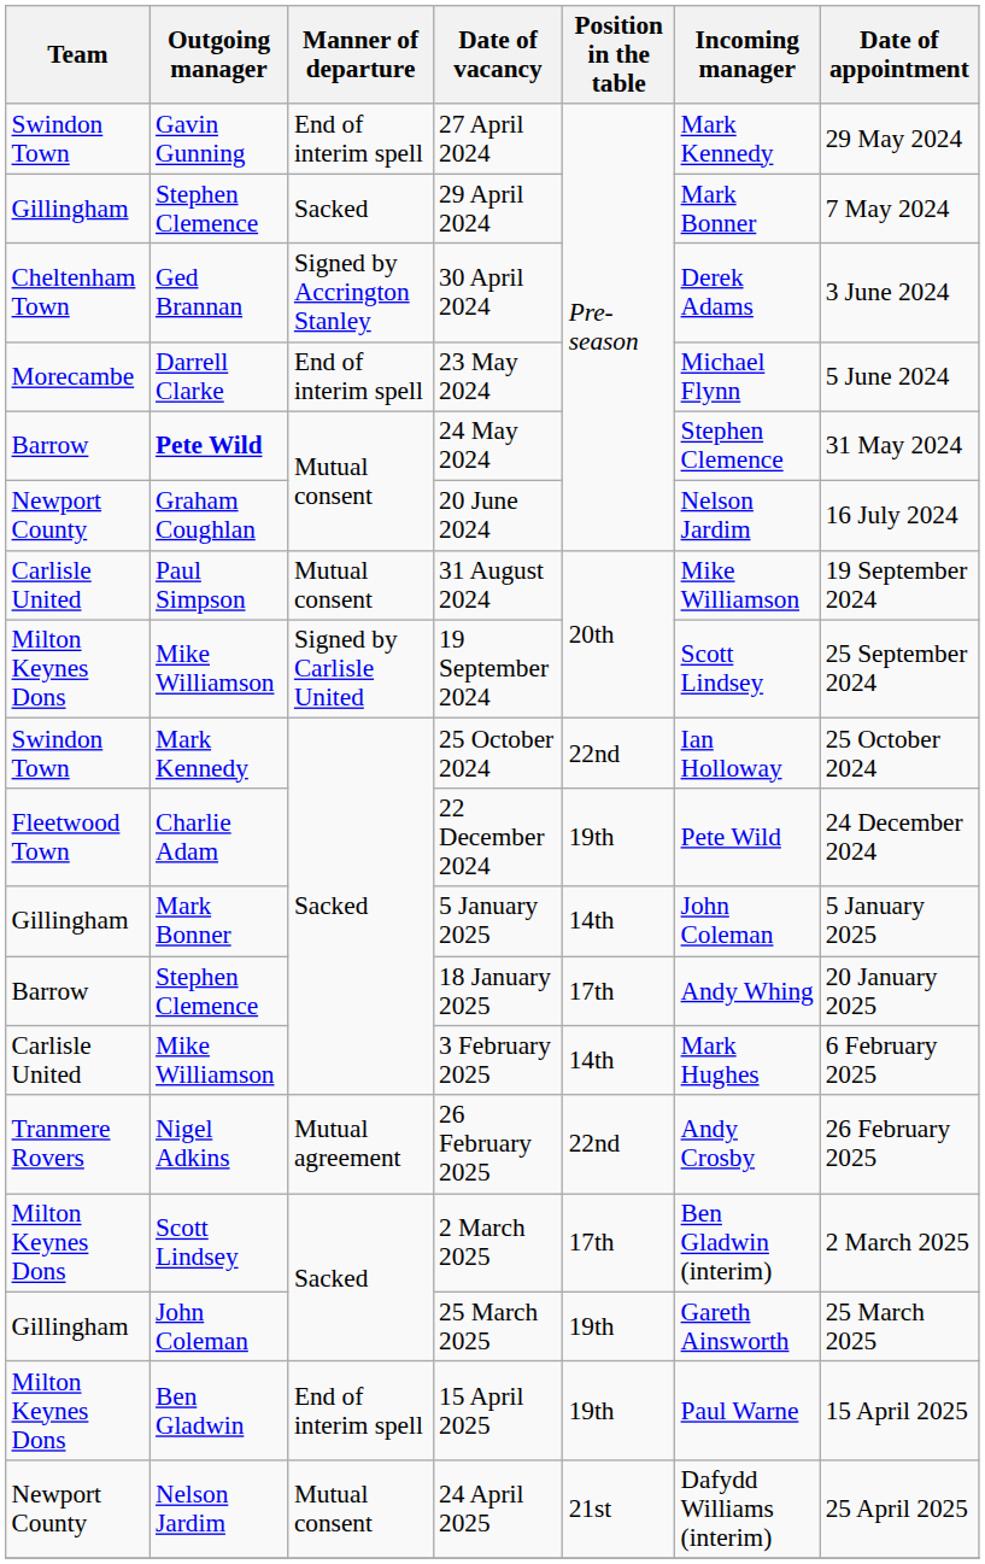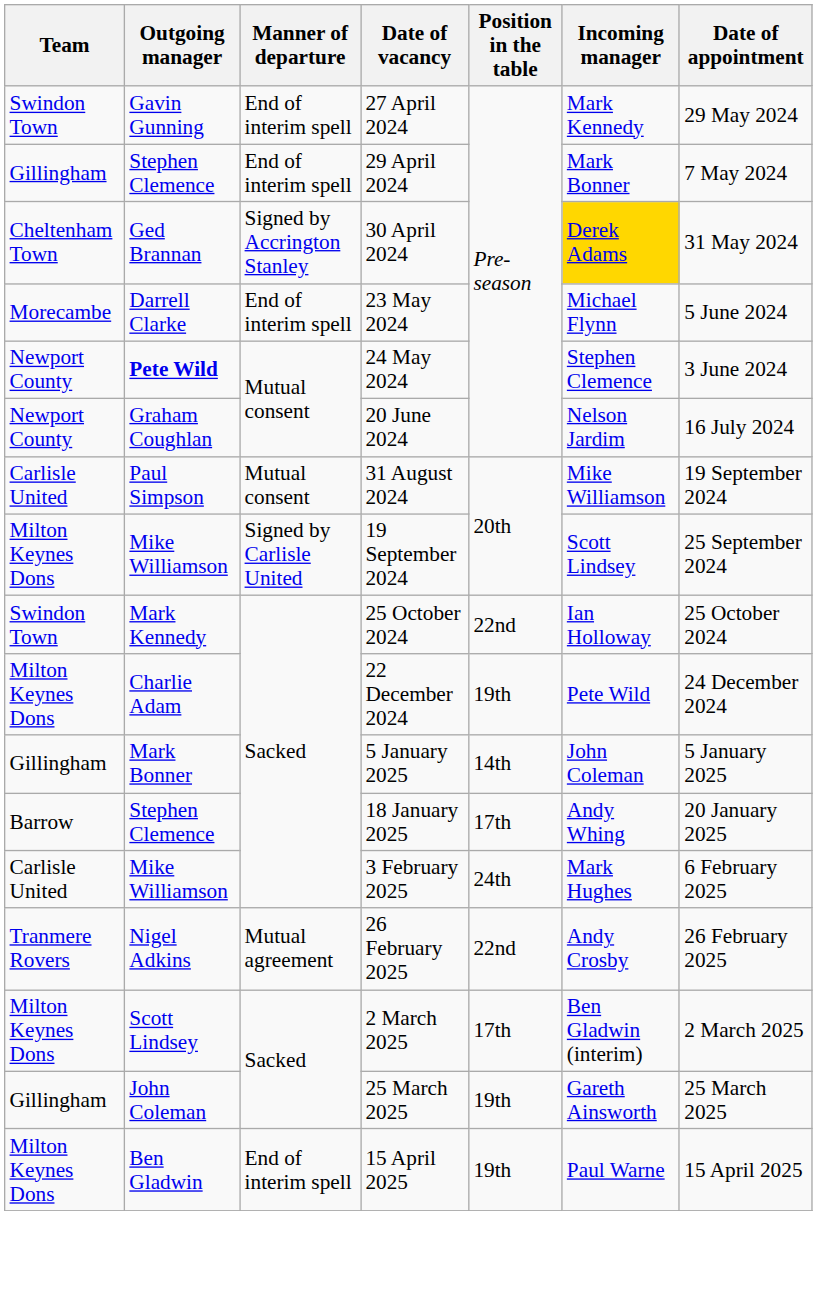29 April 2024 | Manner of departure: Sacked -> End of interim spell
30 April 2024 | Incoming manager: no background -> gold background
30 April 2024 | Date of appointment: 3 June 2024 -> 31 May 2024
24 May 2024 | Team: Barrow -> Newport County
24 May 2024 | Date of appointment: 31 May 2024 -> 3 June 2024
22 December 2024 | Team: Fleetwood Town -> Milton Keynes Dons
3 February 2025 | Position in the table: 14th -> 24th
- row: Newport County | Nelson Jardim | Mutual consent | 24 April 2025 | 21st | Dafydd Williams (interim) | 25 April 2025
